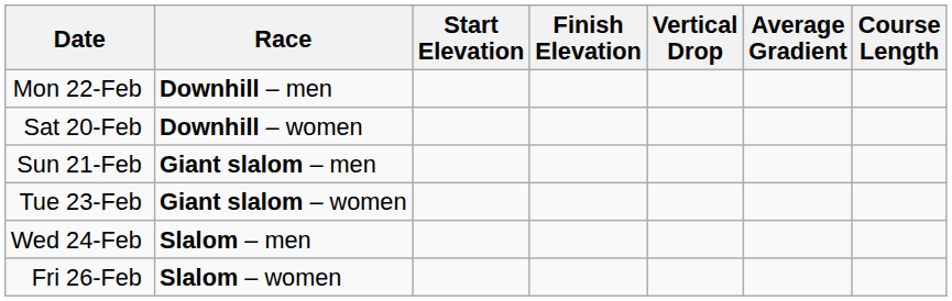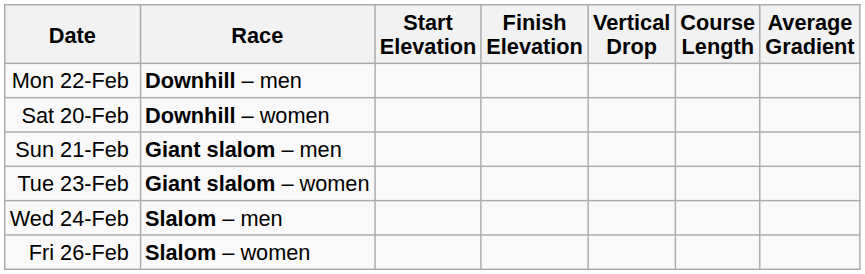columns swapped: Course Length <-> Average Gradient
